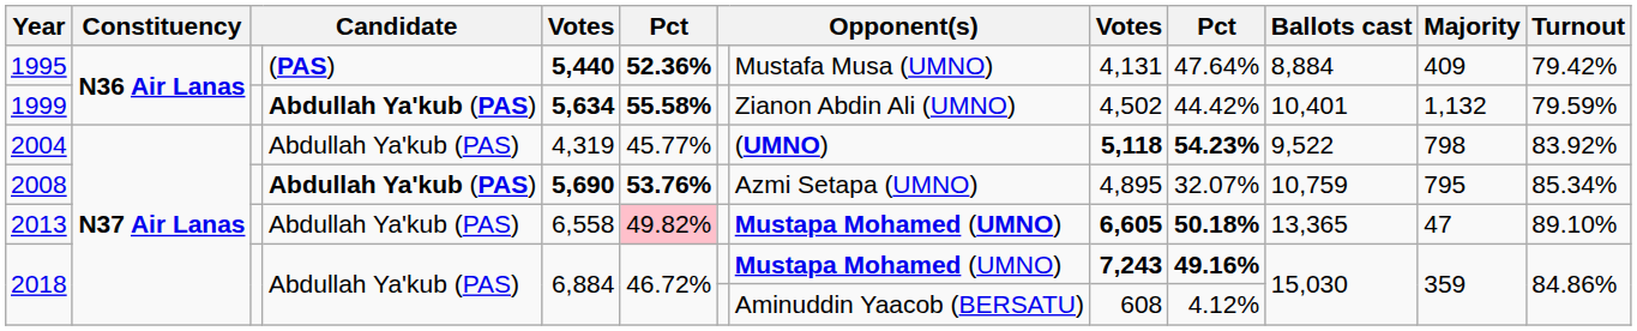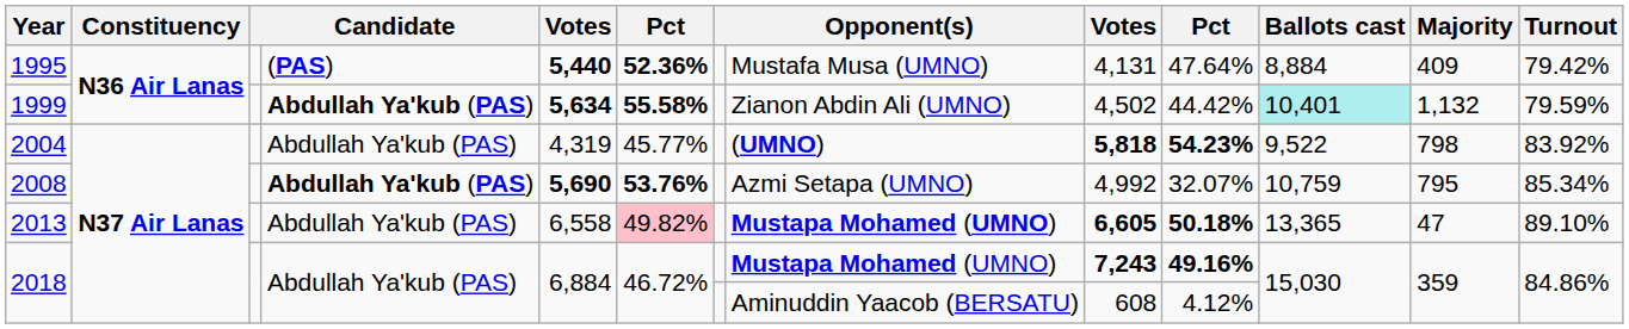1999 | Ballots cast: no background -> paleturquoise background
2004 | column 9: 5,118 -> 5,818
2008 | column 9: 4,895 -> 4,992
